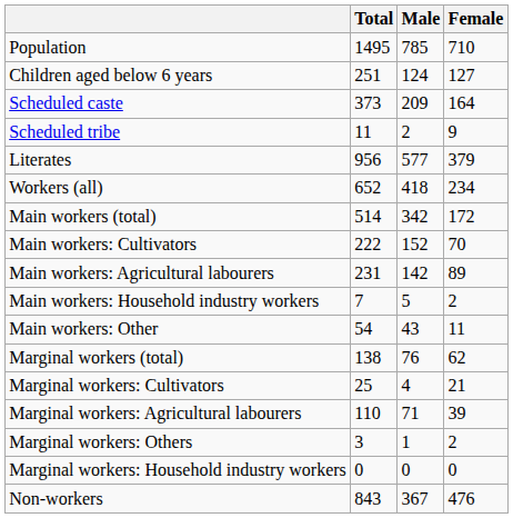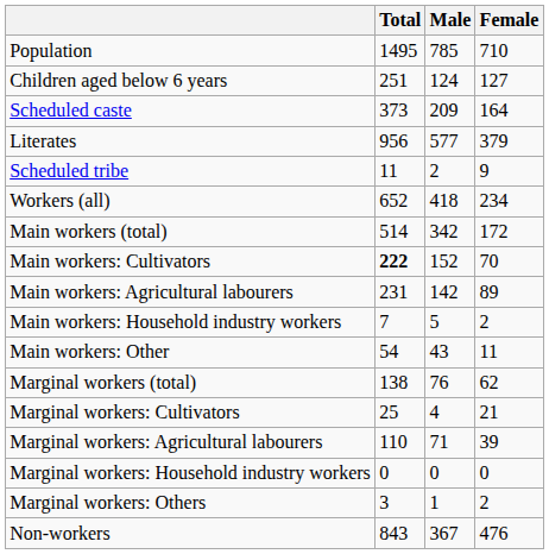rows swapped: Scheduled tribe <-> Literates
Main workers: Cultivators | Total: normal -> bold
rows swapped: Marginal workers: Household industry workers <-> Marginal workers: Others
